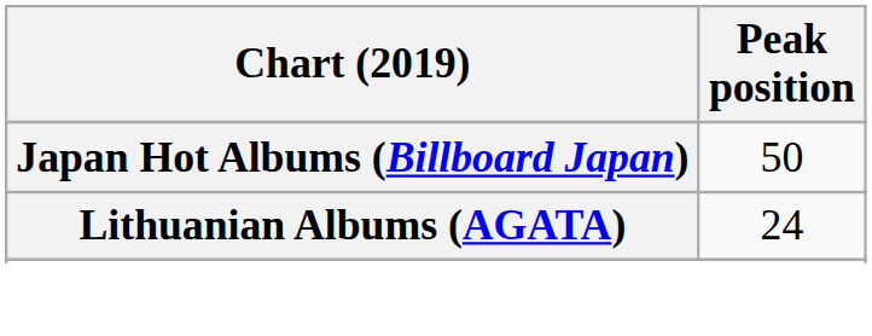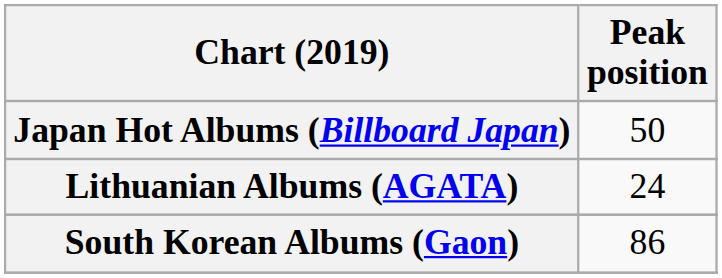+ row: South Korean Albums (Gaon) | 86
